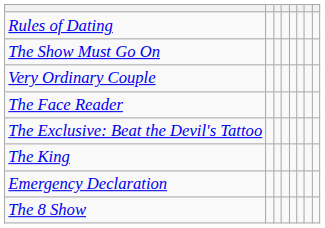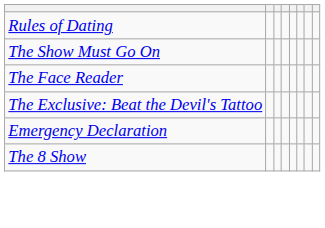- row: Very Ordinary Couple
- row: The King
